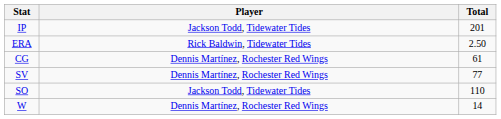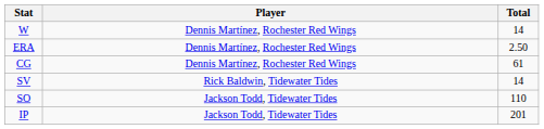rows swapped: W <-> IP
ERA | Player: Rick Baldwin, Tidewater Tides -> Dennis Martínez, Rochester Red Wings
SV | Player: Dennis Martínez, Rochester Red Wings -> Rick Baldwin, Tidewater Tides
SV | Total: 77 -> 14
